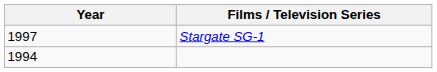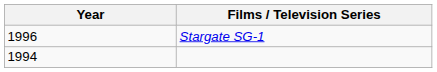Stargate SG-1 | Year: 1997 -> 1996
